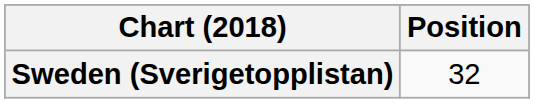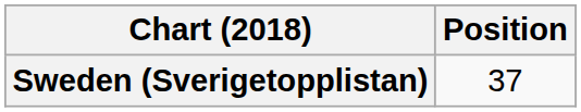Sweden (Sverigetopplistan) | Position: 32 -> 37
